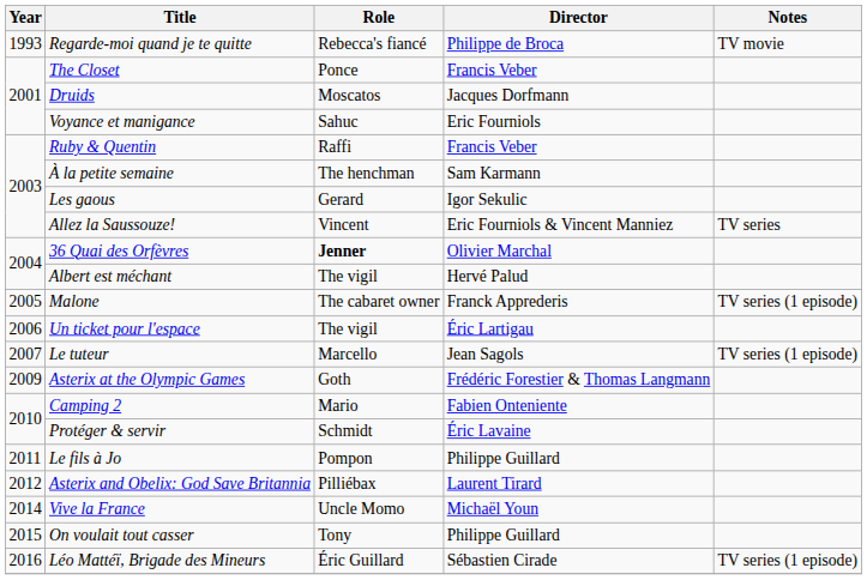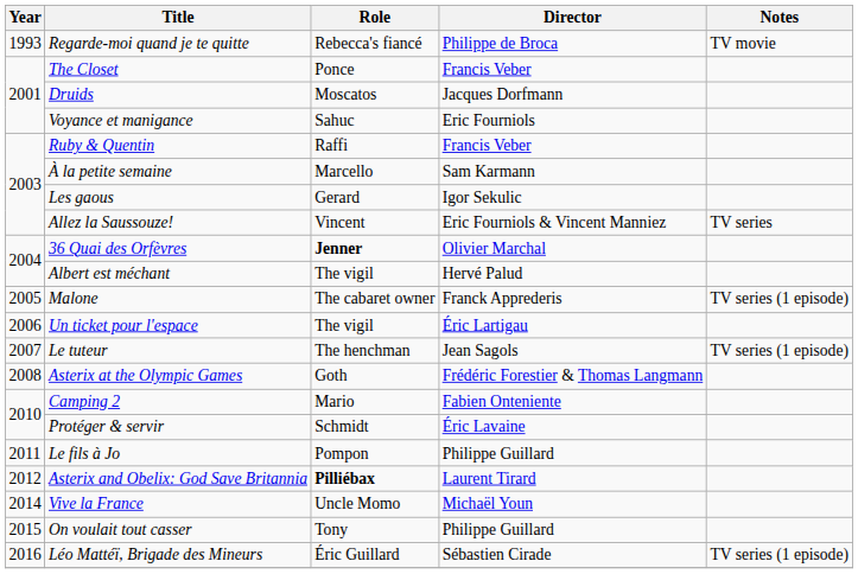À la petite semaine | Role: The henchman -> Marcello
Le tuteur | Role: Marcello -> The henchman
Asterix at the Olympic Games | Year: 2009 -> 2008
Asterix and Obelix: God Save Britannia | Role: normal -> bold
